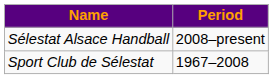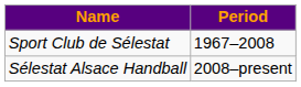rows swapped: Sport Club de Sélestat <-> Sélestat Alsace Handball
